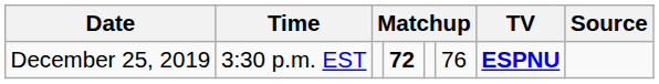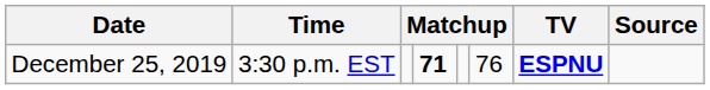December 25, 2019 | column 4: 72 -> 71
